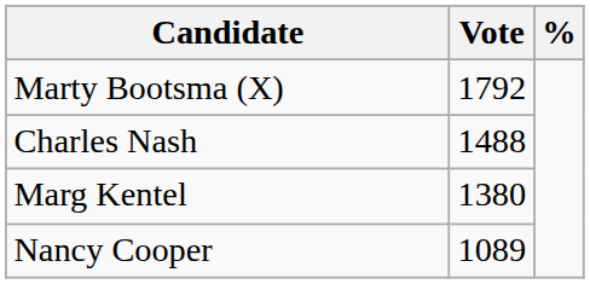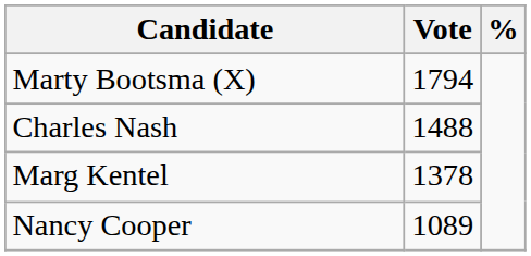Marty Bootsma (X) | Vote: 1792 -> 1794
Marg Kentel | Vote: 1380 -> 1378
